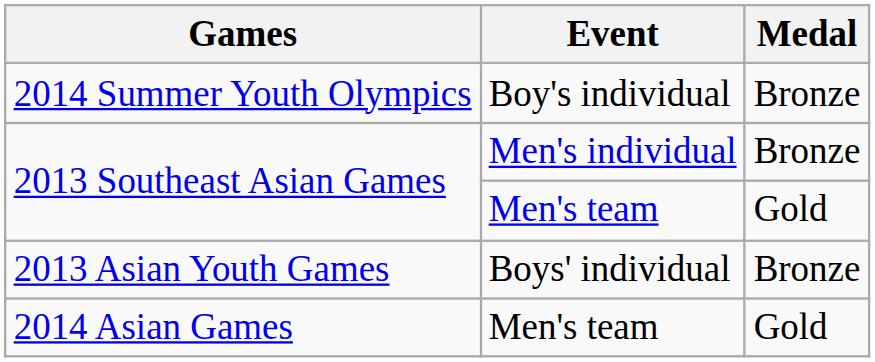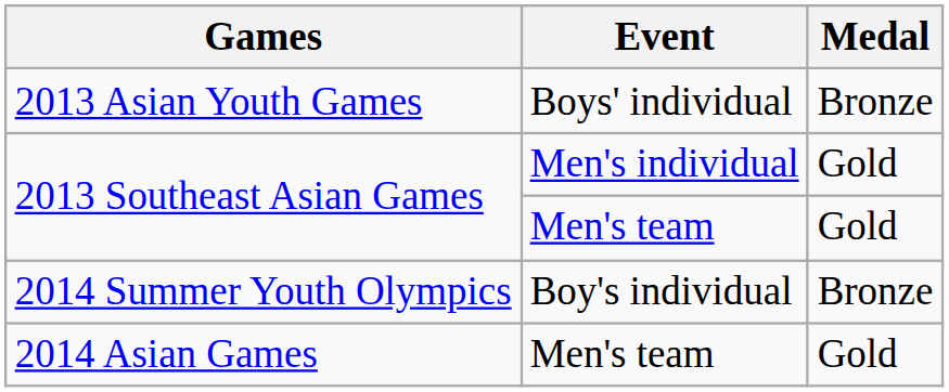rows swapped: 2013 Asian Youth Games <-> 2014 Summer Youth Olympics
2013 Southeast Asian Games / Men's individual | Medal: Bronze -> Gold
